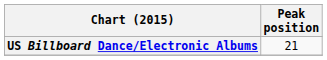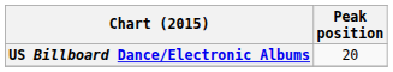US Billboard Dance/Electronic Albums | Peak position: 21 -> 20
